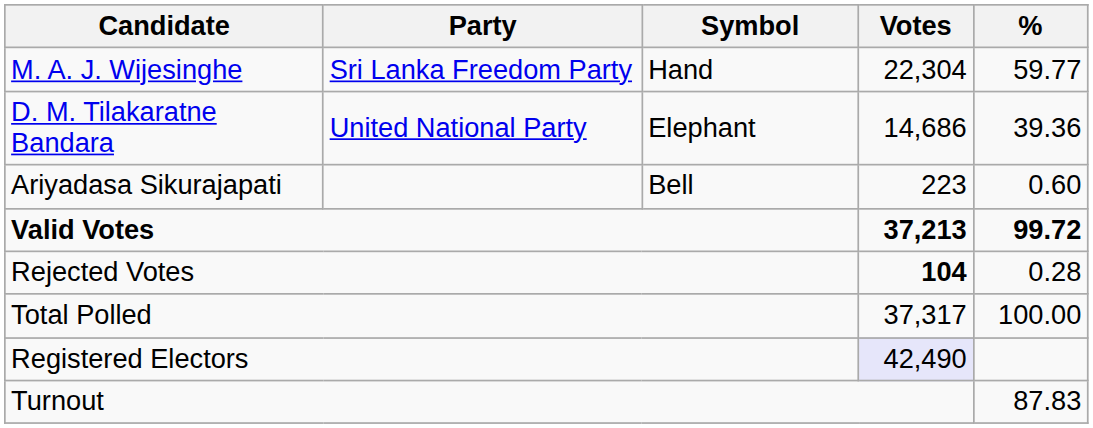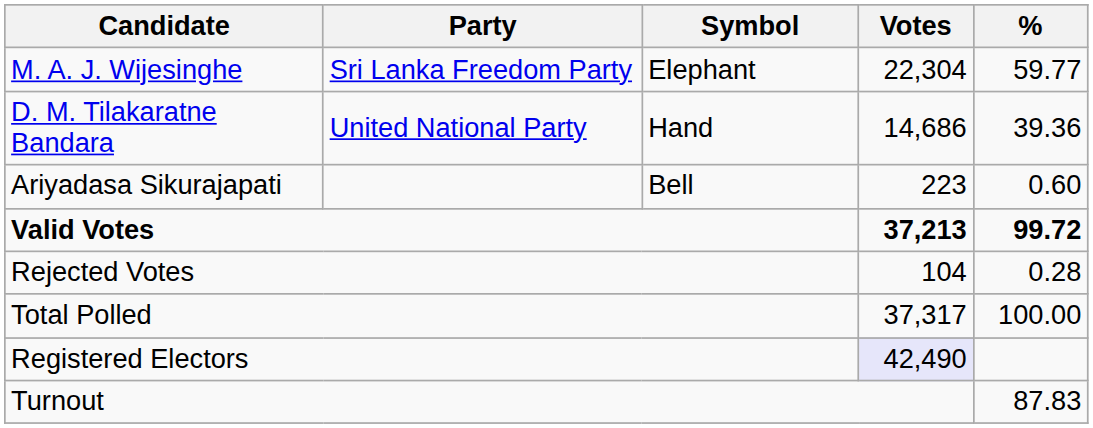M. A. J. Wijesinghe | Symbol: Hand -> Elephant
D. M. Tilakaratne Bandara | Symbol: Elephant -> Hand
Rejected Votes | Votes: bold -> normal
